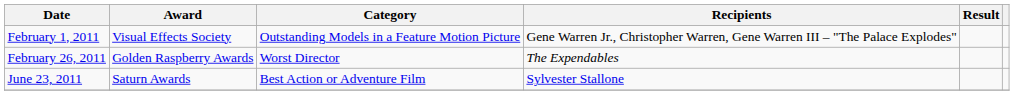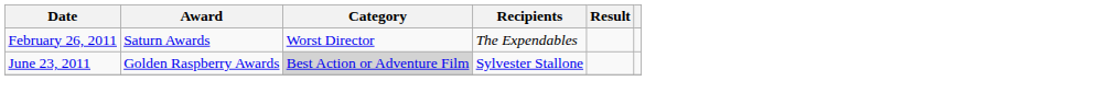- row: February 1, 2011 | Visual Effects Society | Outstanding Models in a Feature Motion Picture | Gene Warren Jr., Christopher Warren, Gene Warren III – "The Palace Explodes"
February 26, 2011 | Award: Golden Raspberry Awards -> Saturn Awards
June 23, 2011 | Award: Saturn Awards -> Golden Raspberry Awards
June 23, 2011 | Category: no background -> lightgrey background
